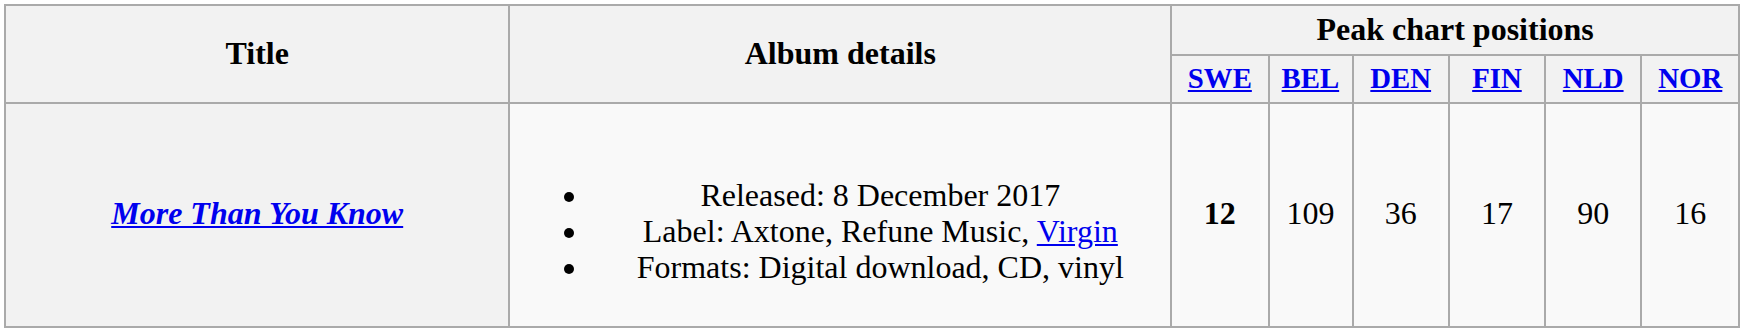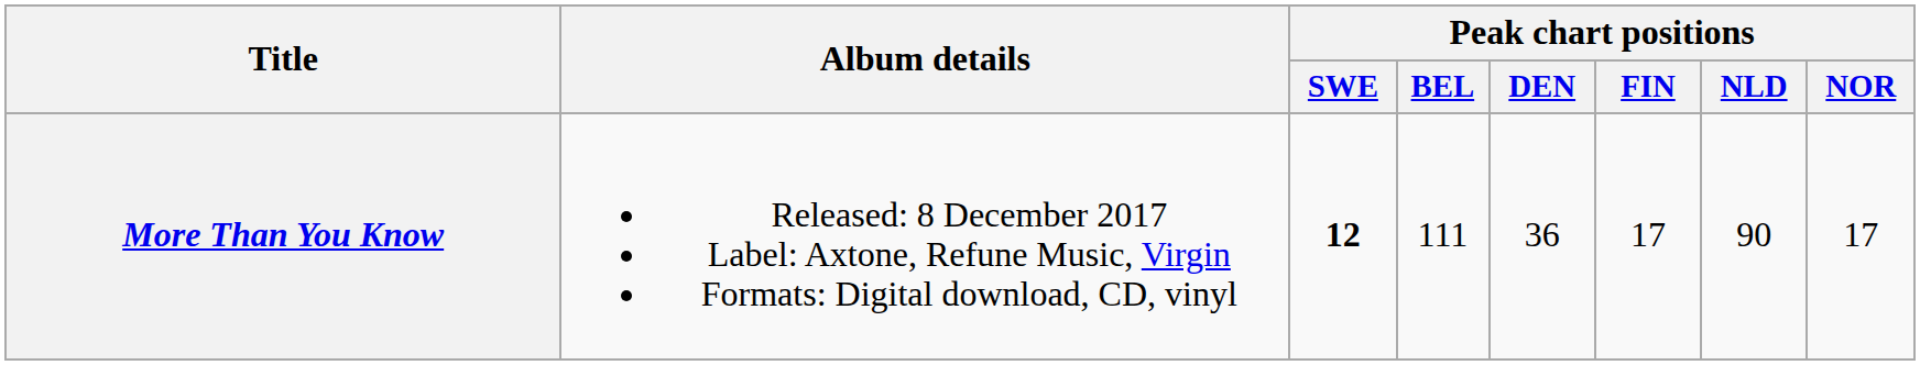More Than You Know | Peak chart positions / BEL: 109 -> 111
More Than You Know | Peak chart positions / NOR: 16 -> 17
